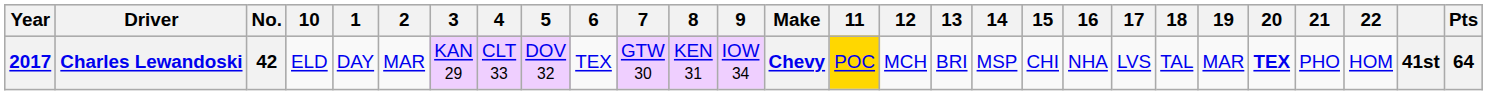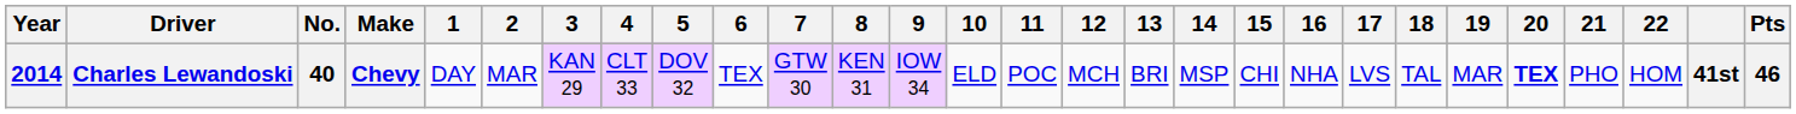columns swapped: Make <-> 10
Charles Lewandoski | Year: 2017 -> 2014
Charles Lewandoski | No.: 42 -> 40
Charles Lewandoski | 11: gold background -> no background
Charles Lewandoski | Pts: 64 -> 46
